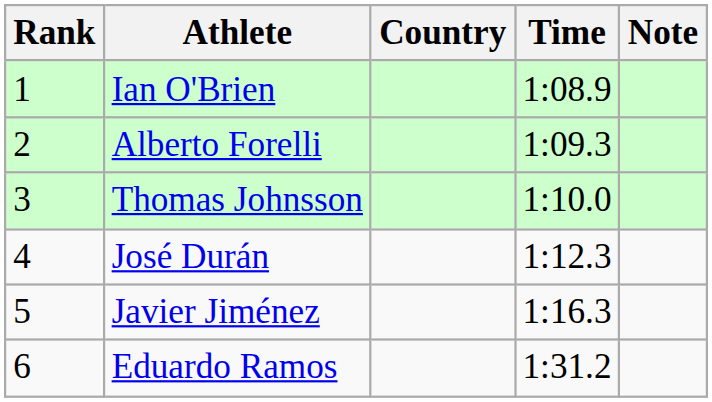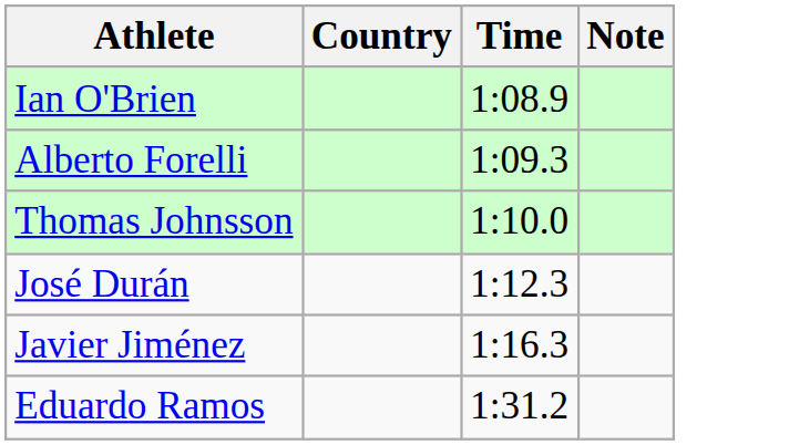- column: Rank | 1 | 2 | 3 | 4 | 5 | 6
